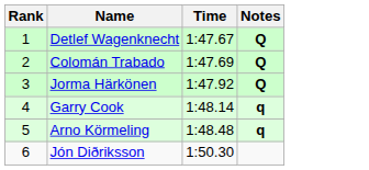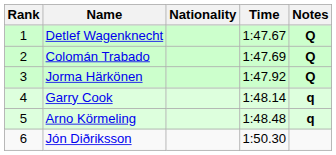+ column: Nationality
